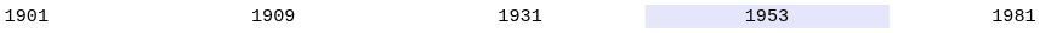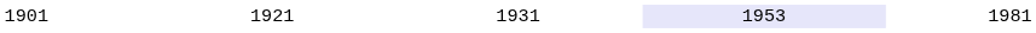1901 | column 2: 1909 -> 1921
